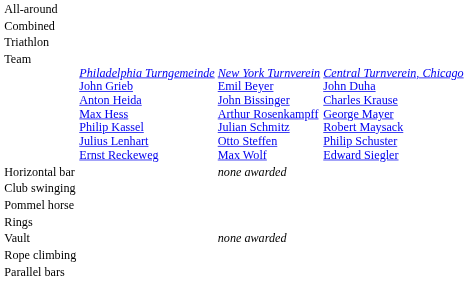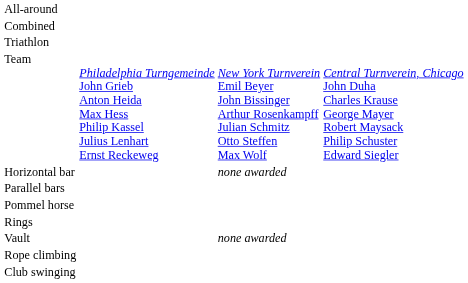rows swapped: Parallel bars <-> Club swinging
